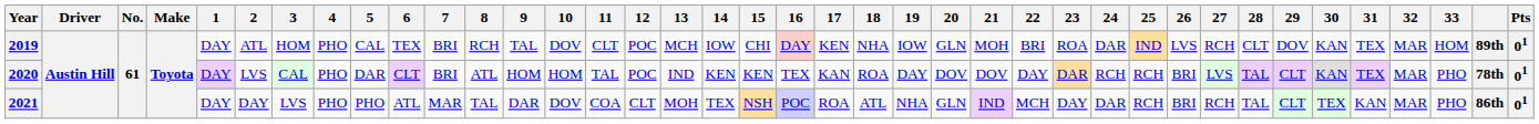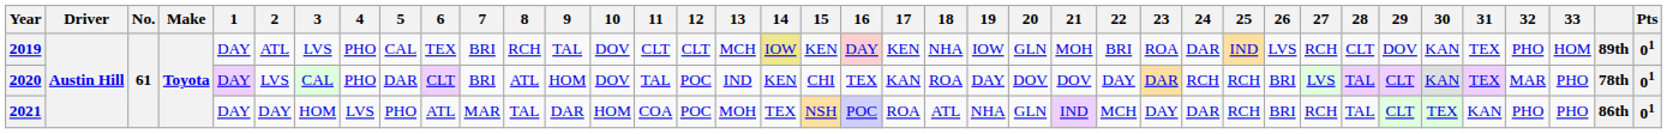2019 | 3: HOM -> LVS
2019 | 12: POC -> CLT
2019 | 14: no background -> khaki background
2019 | 15: CHI -> KEN
2019 | 32: MAR -> PHO
2020 | 10: HOM -> DOV
2020 | 15: KEN -> CHI
2021 | 3: LVS -> HOM
2021 | 4: PHO -> LVS
2021 | 10: DOV -> HOM
2021 | 12: CLT -> POC
2021 | 32: MAR -> PHO
